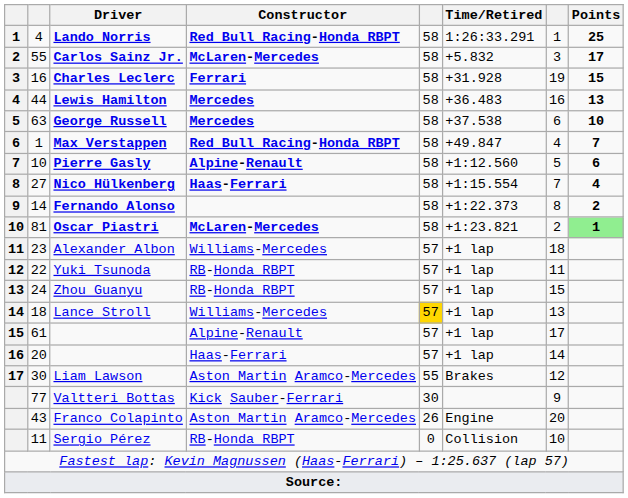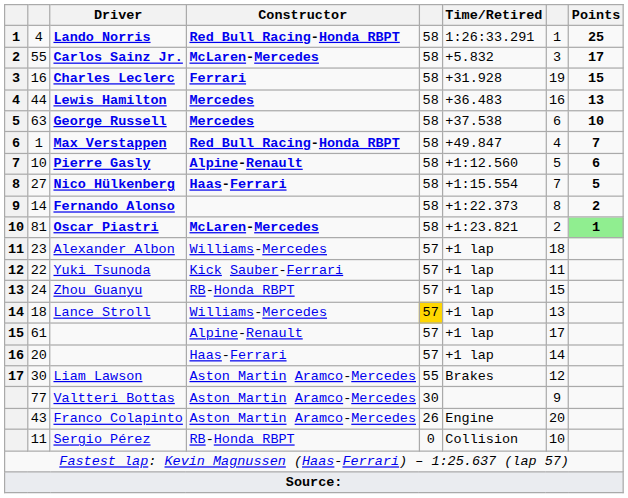Nico Hülkenberg | Points: 4 -> 5
Yuki Tsunoda | Constructor: RB-Honda RBPT -> Kick Sauber-Ferrari
Valtteri Bottas | Constructor: Kick Sauber-Ferrari -> Aston Martin Aramco-Mercedes
